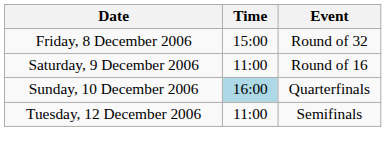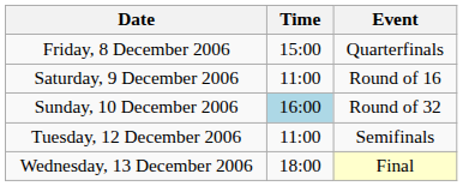Friday, 8 December 2006 | Event: Round of 32 -> Quarterfinals
Sunday, 10 December 2006 | Event: Quarterfinals -> Round of 32
+ row: Wednesday, 13 December 2006 | 18:00 | Final
